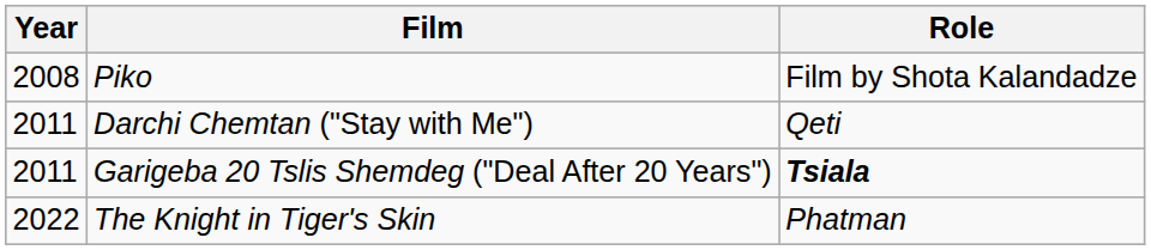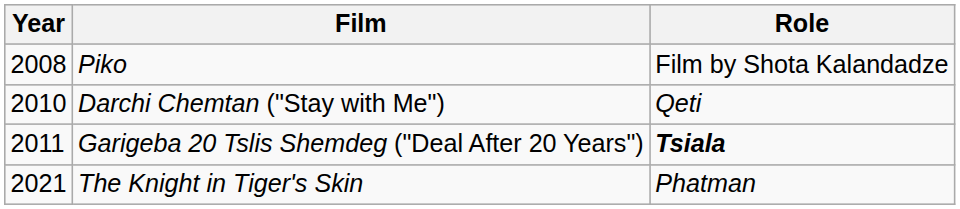Darchi Chemtan ("Stay with Me") | Year: 2011 -> 2010
The Knight in Tiger's Skin | Year: 2022 -> 2021
